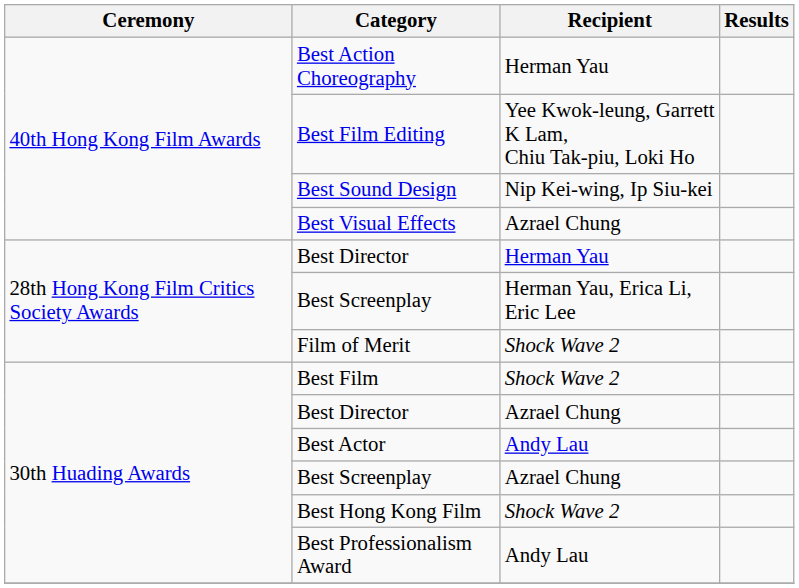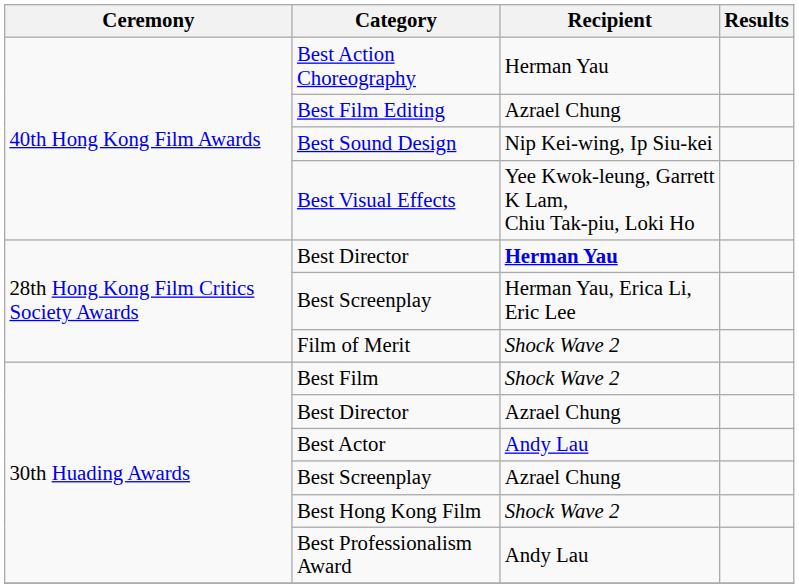Best Film Editing | Recipient: Yee Kwok-leung, Garrett K Lam, Chiu Tak-piu, Loki Ho -> Azrael Chung
Best Visual Effects | Recipient: Azrael Chung -> Yee Kwok-leung, Garrett K Lam, Chiu Tak-piu, Loki Ho
28th Hong Kong Film Critics Society Awards / Best Director | Recipient: normal -> bold
